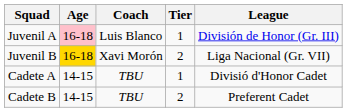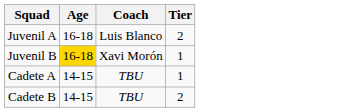- column: League | División de Honor (Gr. III) | Liga Nacional (Gr. VII) | Divisió d'Honor Cadet | Preferent Cadet
Juvenil A | Age: pink background -> no background
Juvenil A | Tier: 1 -> 2
Juvenil B | Tier: 2 -> 1
